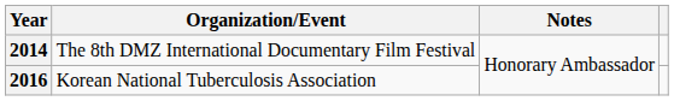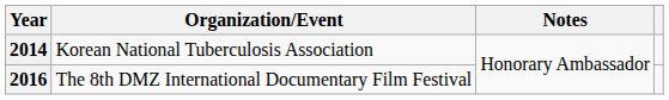2014 | Organization/Event: The 8th DMZ International Documentary Film Festival -> Korean National Tuberculosis Association
2016 | Organization/Event: Korean National Tuberculosis Association -> The 8th DMZ International Documentary Film Festival
